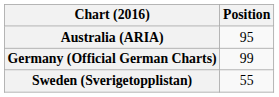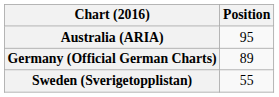Germany (Official German Charts) | Position: 99 -> 89
